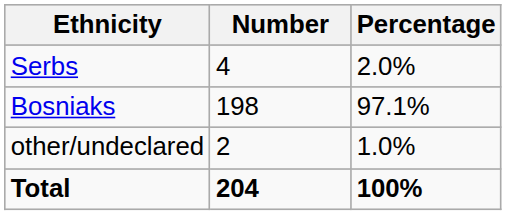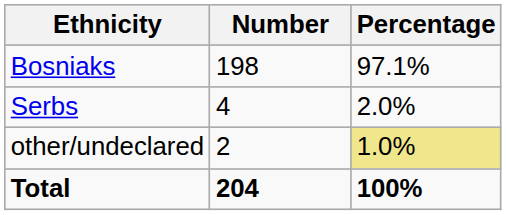rows swapped: Bosniaks <-> Serbs
other/undeclared | Percentage: no background -> khaki background
